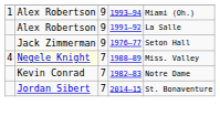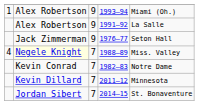+ row: Kevin Dillard | 7 | 2011–12 | Minnesota
